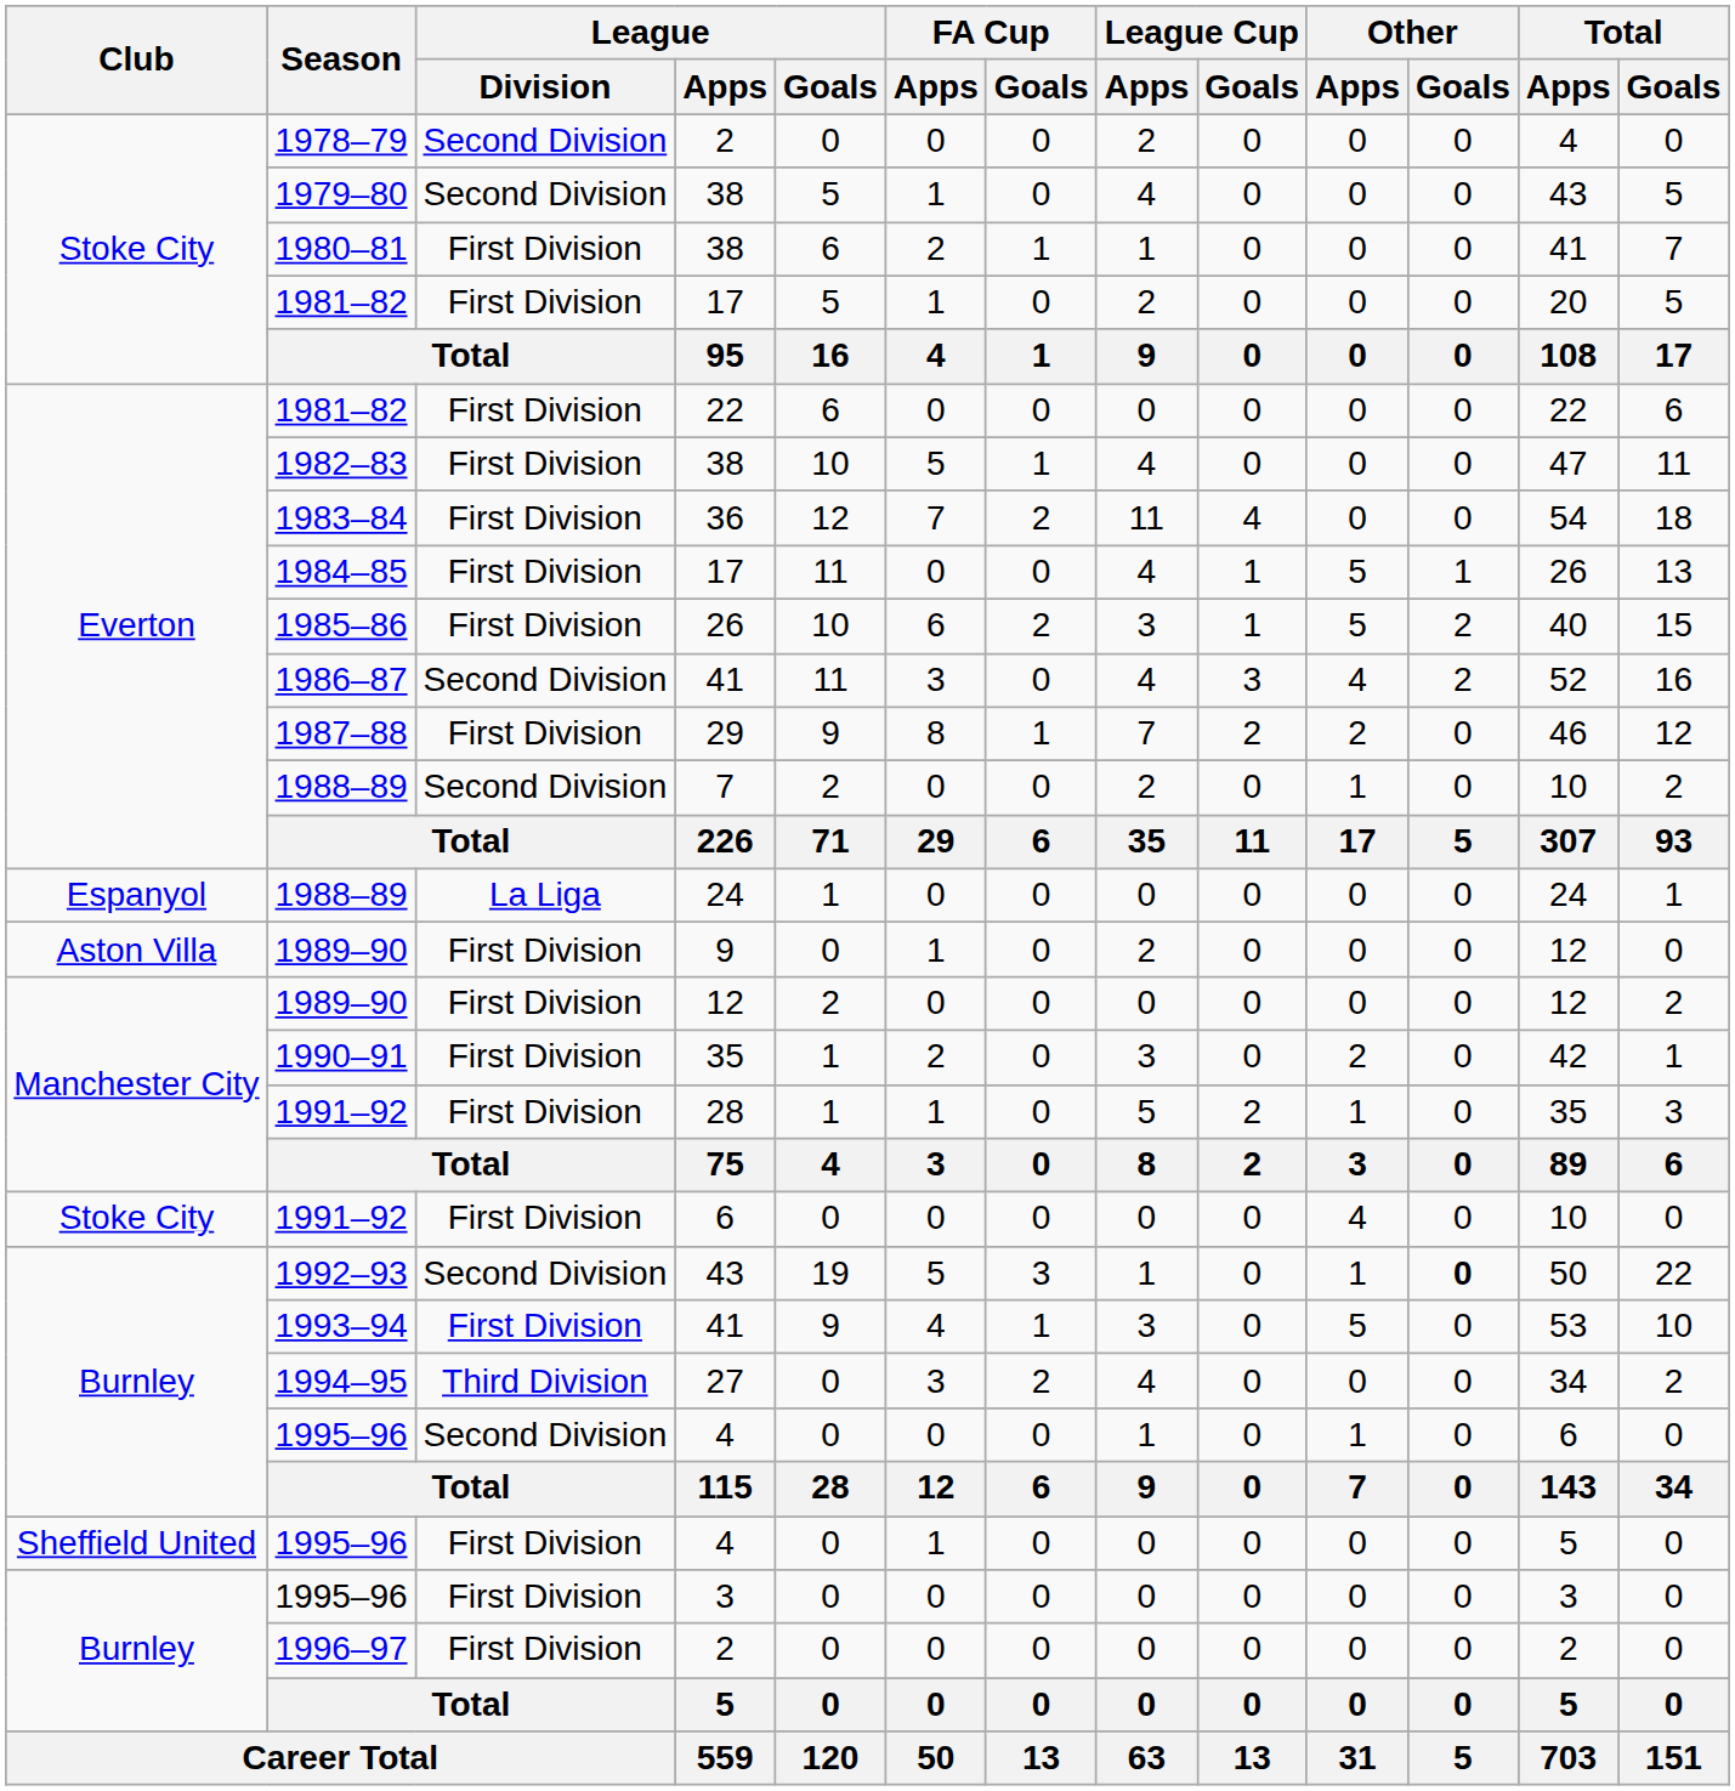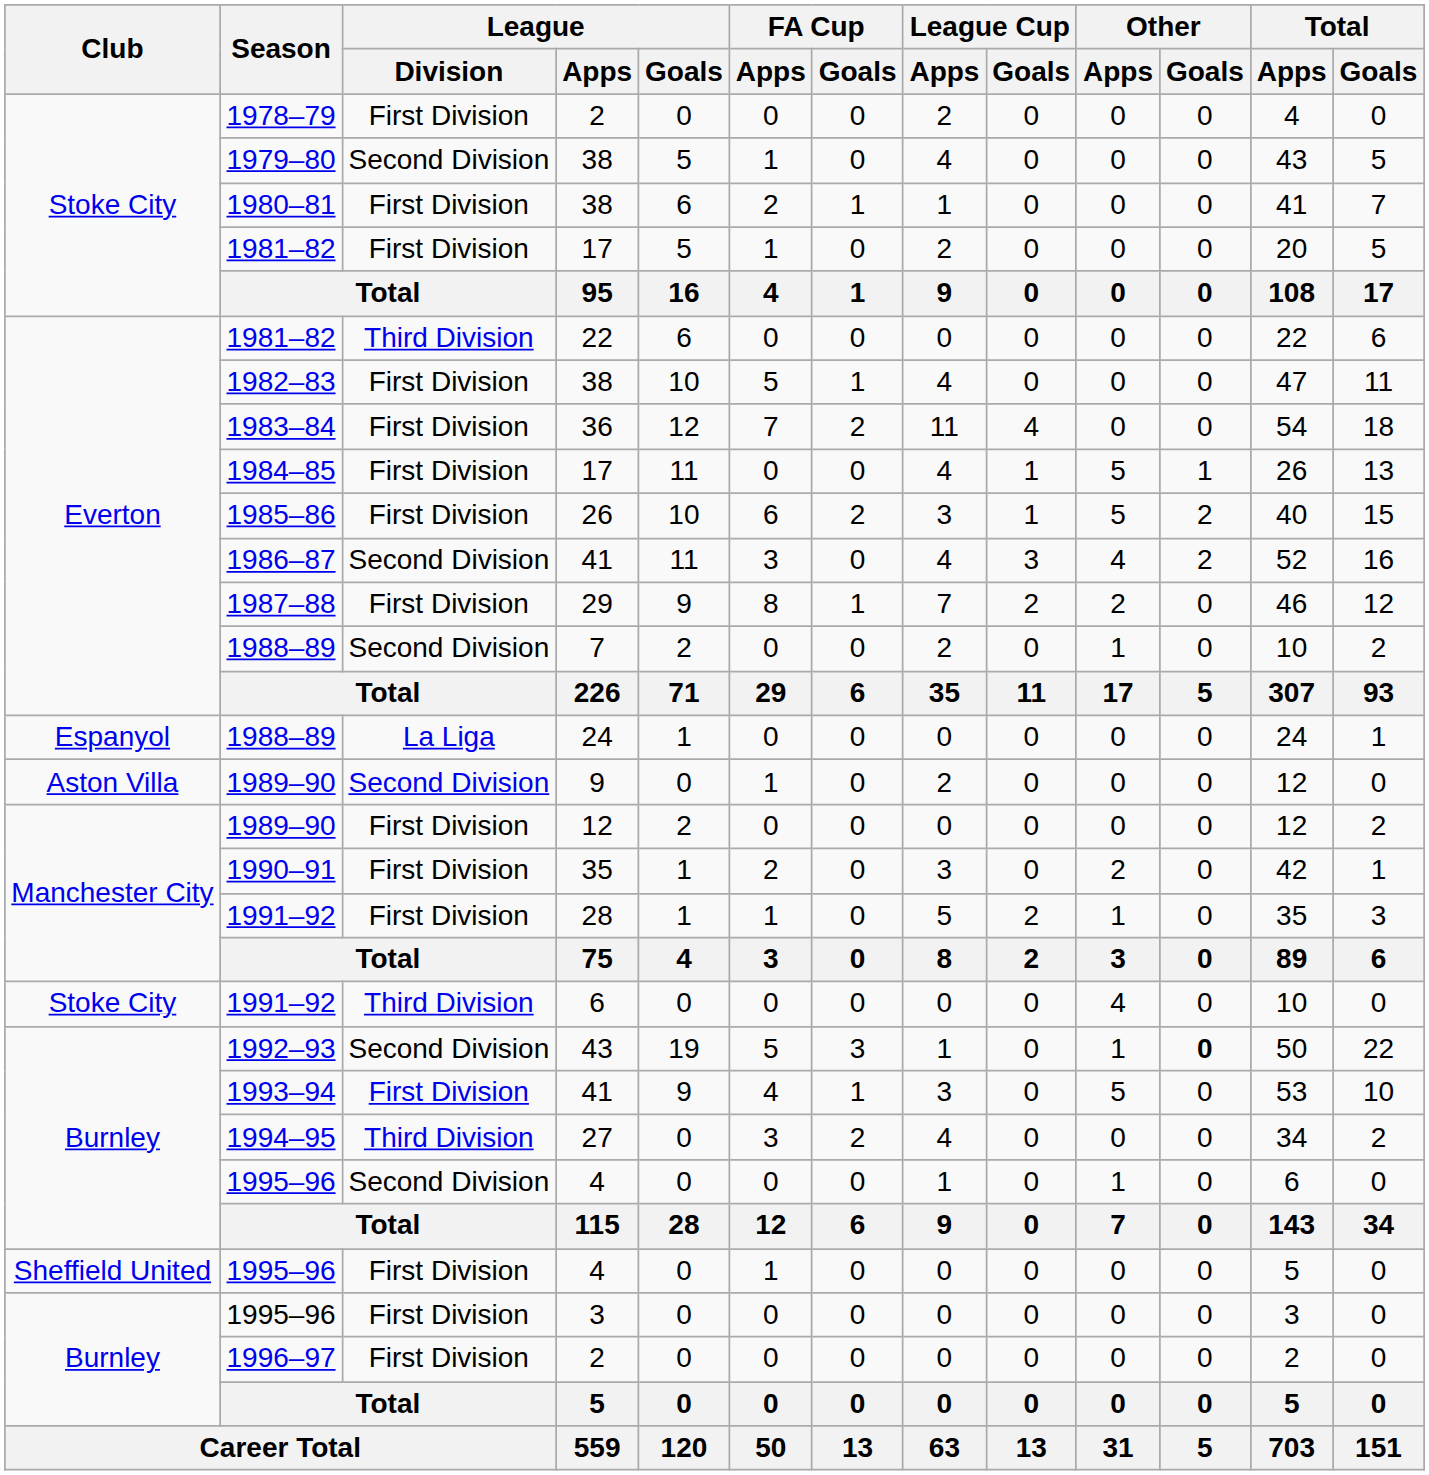1978–79 | League / Division: Second Division -> First Division
1981–82 / 22 | League / Division: First Division -> Third Division
1989–90 / 9 | League / Division: First Division -> Second Division
1991–92 / 6 | League / Division: First Division -> Third Division
